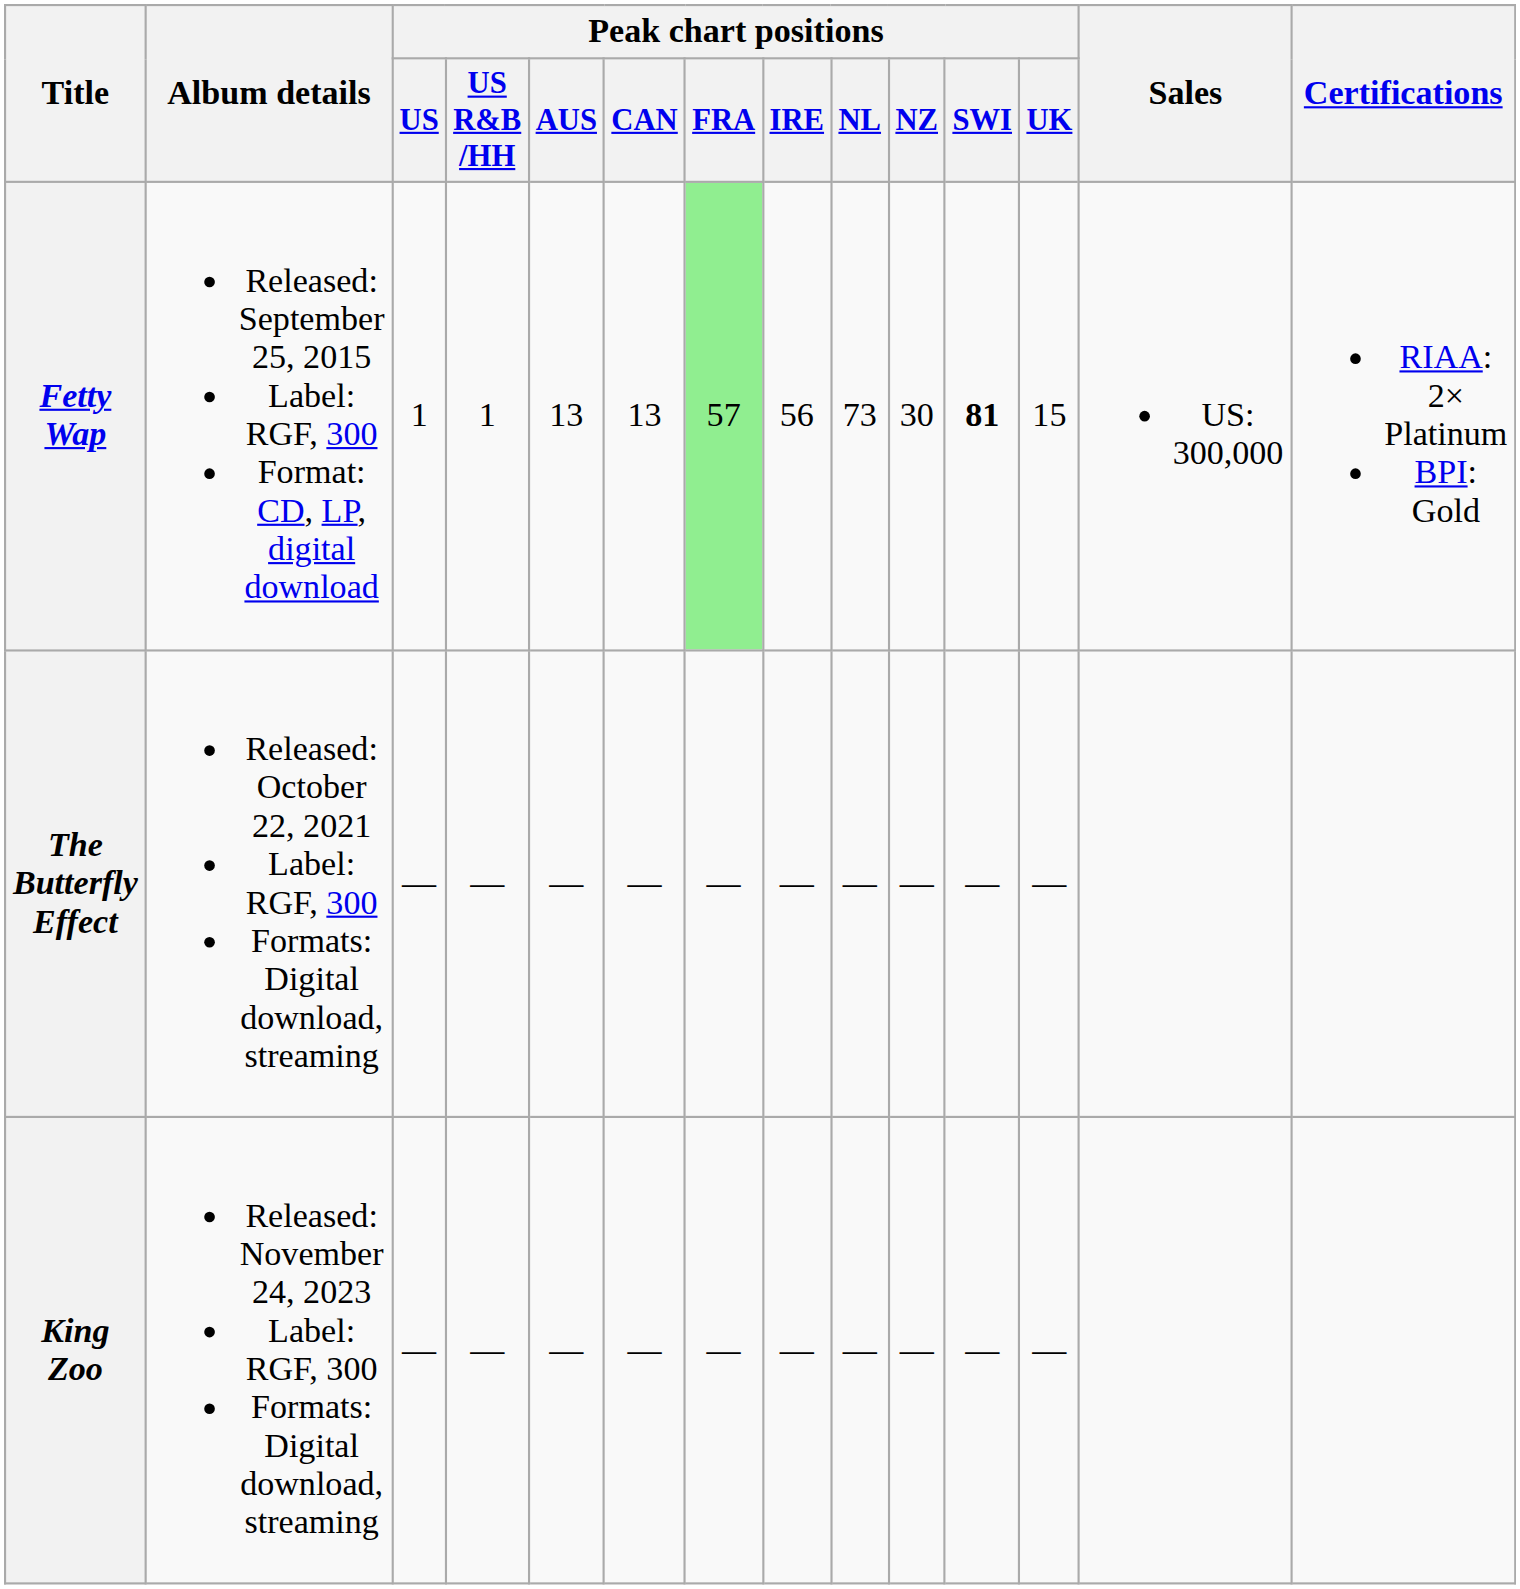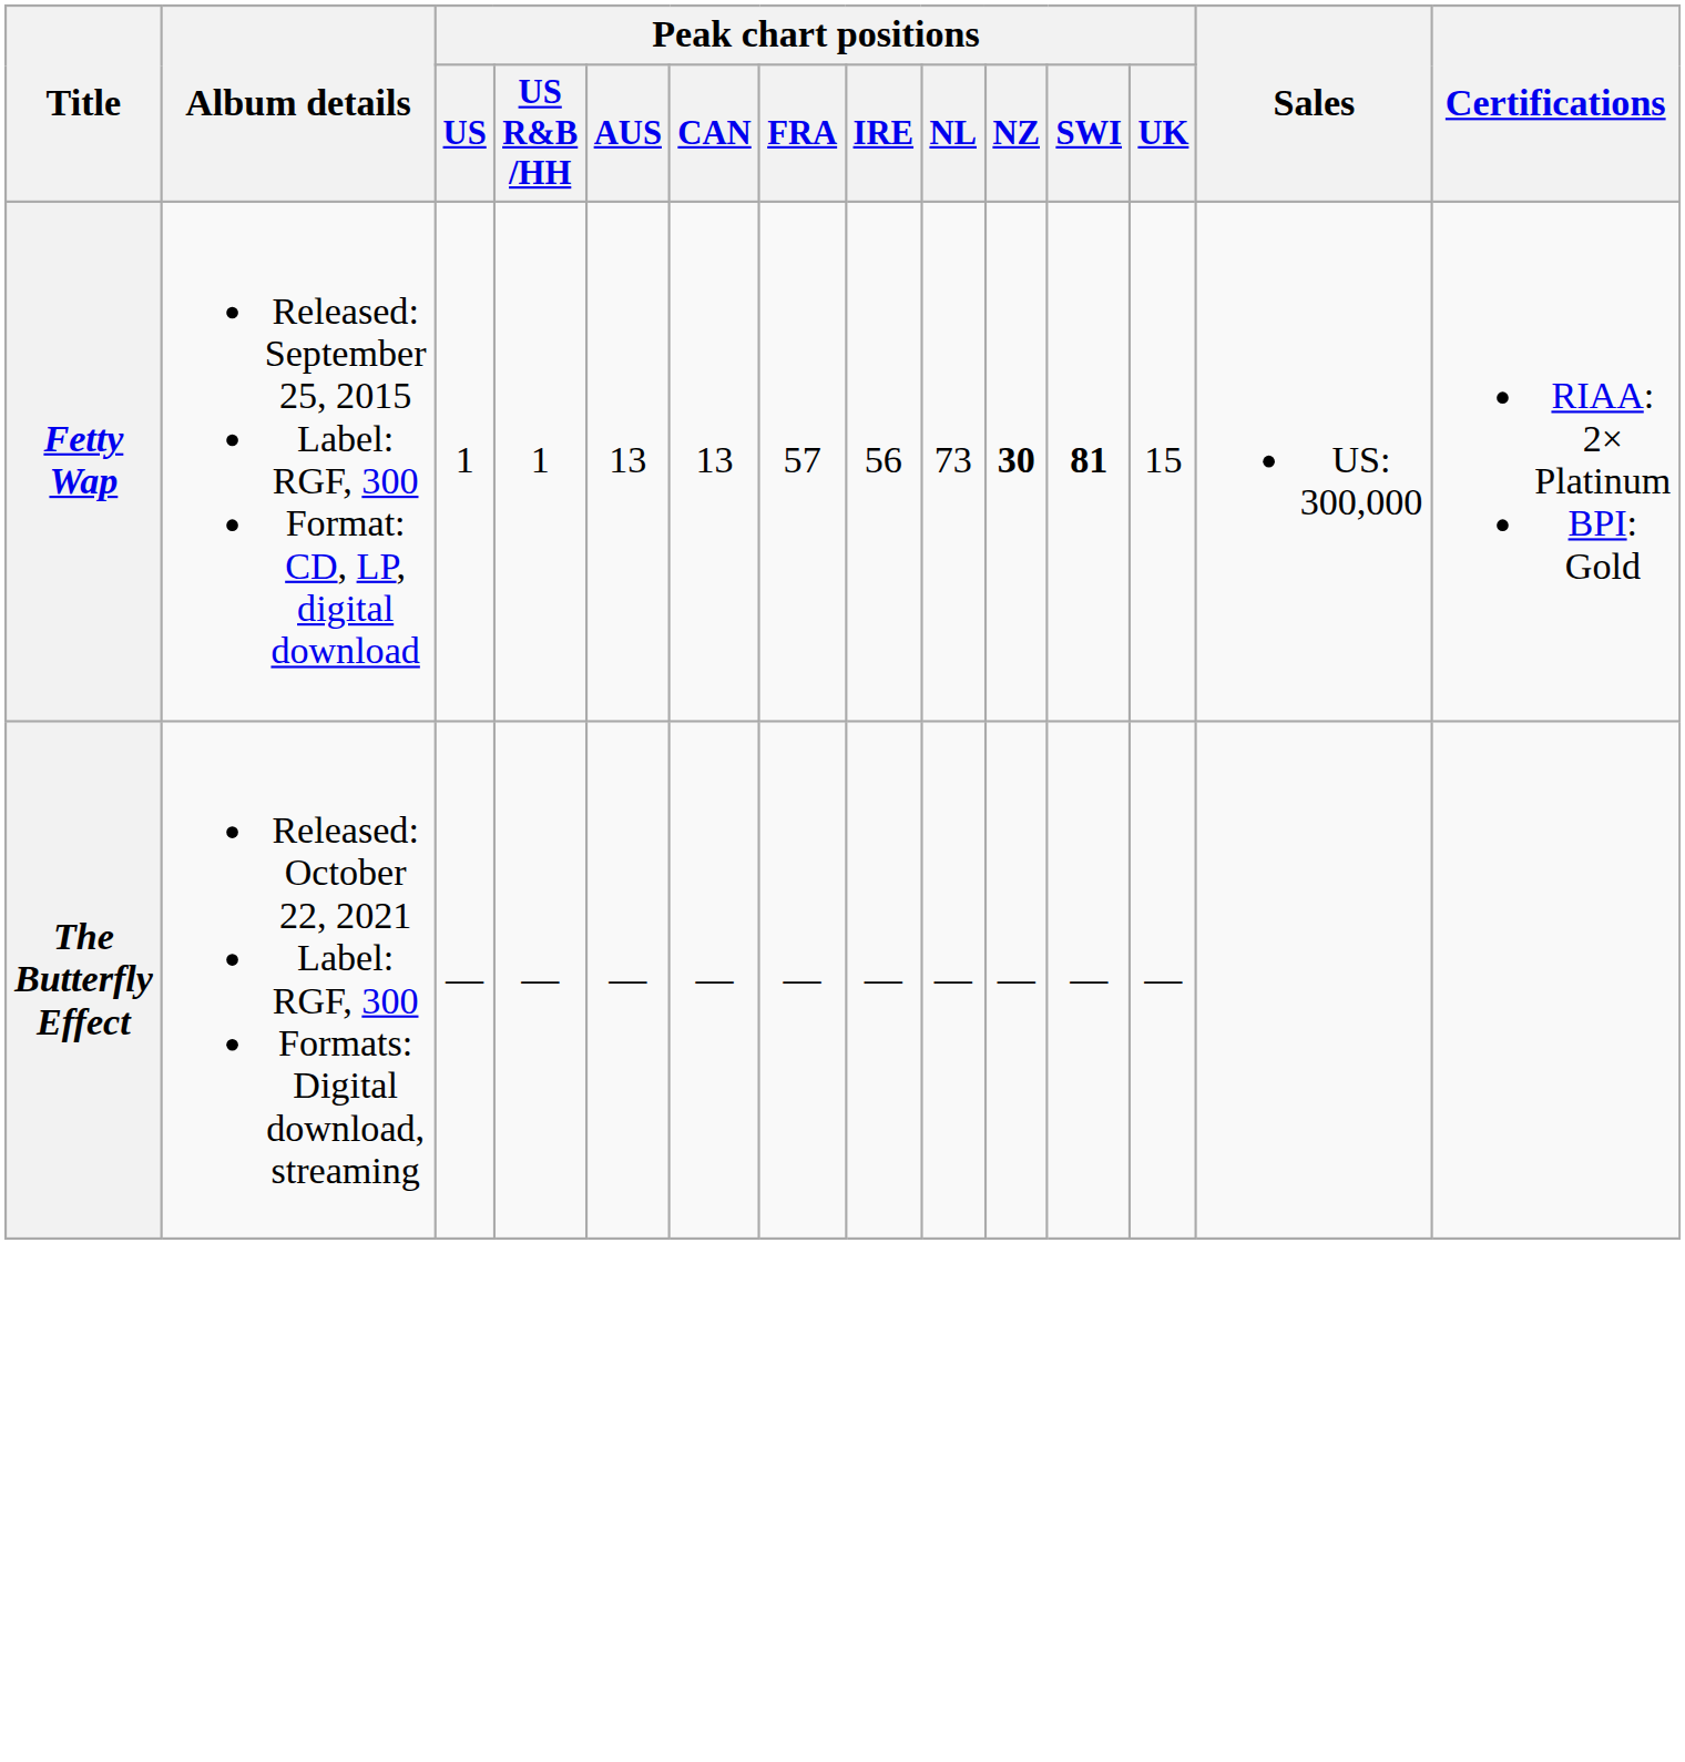Fetty Wap | Peak chart positions / FRA: lightgreen background -> no background
Fetty Wap | Peak chart positions / NZ: normal -> bold
- row: King Zoo | Released: November 24, 2023 Label: RGF, 300 Formats: Digital download, streaming | — | — | — | — | — | — | — | — | — | —
